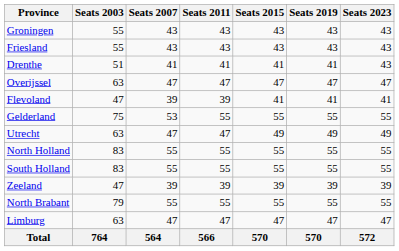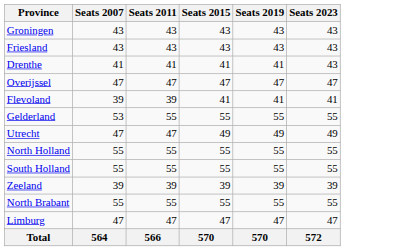- column: Seats 2003 | 55 | 55 | 51 | 63 | 47 | 75 | 63 | 83 | 83 | 47 | 79 | 63 | 764
